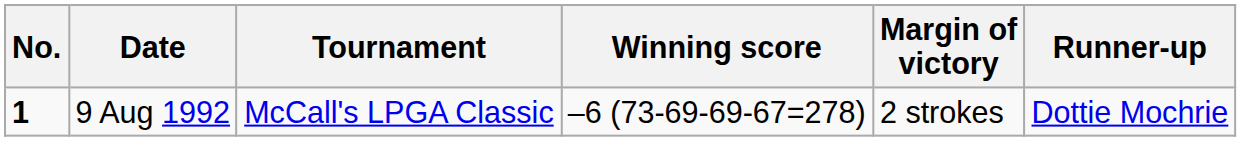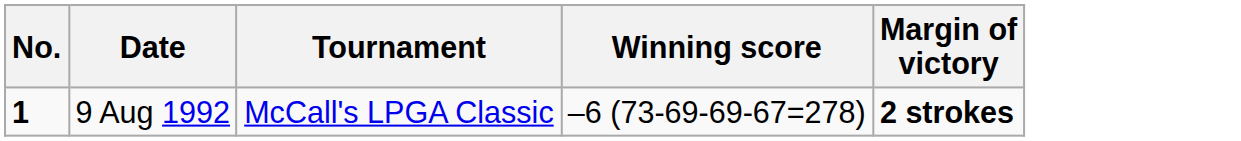- column: Runner-up | Dottie Mochrie
9 Aug 1992 | Margin of victory: normal -> bold
